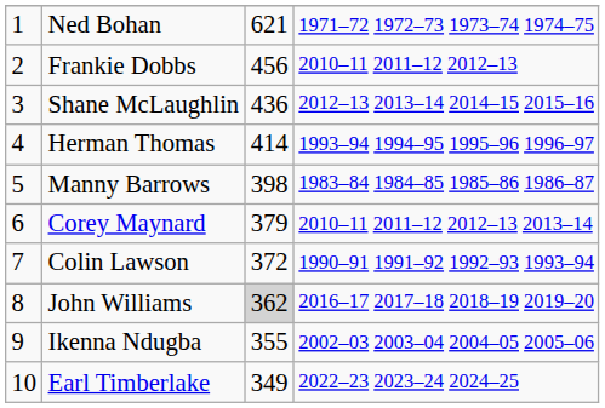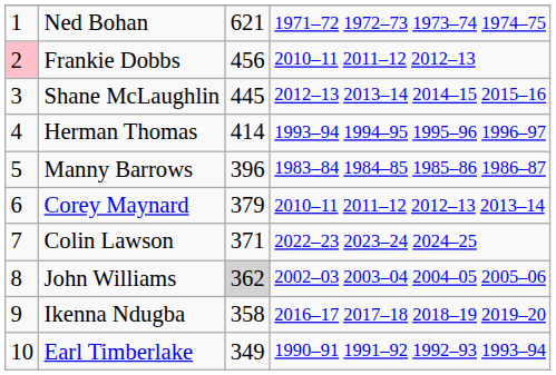Frankie Dobbs | column 1: no background -> pink background
Shane McLaughlin | column 3: 436 -> 445
Manny Barrows | column 3: 398 -> 396
Colin Lawson | column 3: 372 -> 371
Colin Lawson | column 4: 1990–91 1991–92 1992–93 1993–94 -> 2022–23 2023–24 2024–25
John Williams | column 4: 2016–17 2017–18 2018–19 2019–20 -> 2002–03 2003–04 2004–05 2005–06
Ikenna Ndugba | column 3: 355 -> 358
Ikenna Ndugba | column 4: 2002–03 2003–04 2004–05 2005–06 -> 2016–17 2017–18 2018–19 2019–20
Earl Timberlake | column 4: 2022–23 2023–24 2024–25 -> 1990–91 1991–92 1992–93 1993–94
